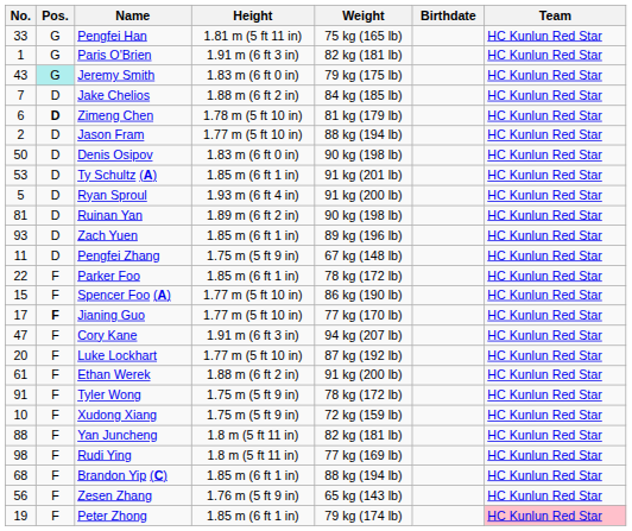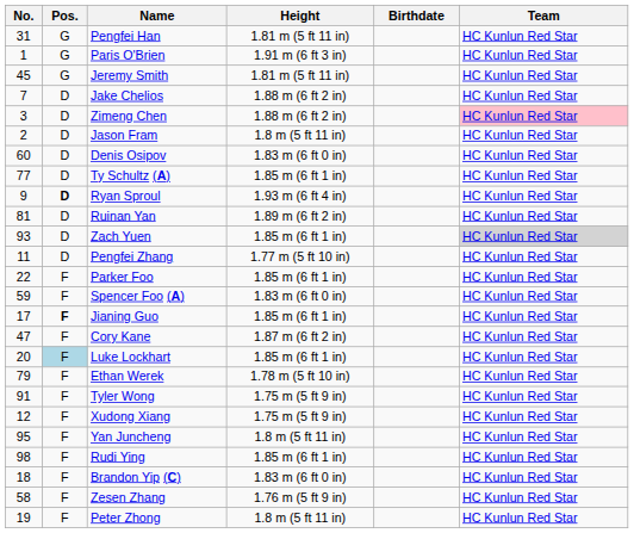- column: Weight | 75 kg (165 lb) | 82 kg (181 lb) | 79 kg (175 lb) | 84 kg (185 lb) | 81 kg (179 lb) | 88 kg (194 lb) | 90 kg (198 lb) | 91 kg (201 lb) | 91 kg (200 lb) | 90 kg (198 lb) | 89 kg (196 lb) | 67 kg (148 lb) | 78 kg (172 lb) | 86 kg (190 lb) | 77 kg (170 lb) | 94 kg (207 lb) | 87 kg (192 lb) | 91 kg (200 lb) | 78 kg (172 lb) | 72 kg (159 lb) | 82 kg (181 lb) | 77 kg (169 lb) | 88 kg (194 lb) | 65 kg (143 lb) | 79 kg (174 lb)
Pengfei Han | No.: 33 -> 31
Jeremy Smith | No.: 43 -> 45
Jeremy Smith | Pos.: paleturquoise background -> no background
Jeremy Smith | Height: 1.83 m (6 ft 0 in) -> 1.81 m (5 ft 11 in)
Zimeng Chen | No.: 6 -> 3
Zimeng Chen | Pos.: bold -> normal
Zimeng Chen | Height: 1.78 m (5 ft 10 in) -> 1.88 m (6 ft 2 in)
Zimeng Chen | Team: no background -> pink background
Jason Fram | Height: 1.77 m (5 ft 10 in) -> 1.8 m (5 ft 11 in)
Denis Osipov | No.: 50 -> 60
Ty Schultz (A) | No.: 53 -> 77
Ryan Sproul | No.: 5 -> 9
Ryan Sproul | Pos.: normal -> bold
Zach Yuen | Team: no background -> lightgrey background
Pengfei Zhang | Height: 1.75 m (5 ft 9 in) -> 1.77 m (5 ft 10 in)
Spencer Foo (A) | No.: 15 -> 59
Spencer Foo (A) | Height: 1.77 m (5 ft 10 in) -> 1.83 m (6 ft 0 in)
Jianing Guo | Height: 1.77 m (5 ft 10 in) -> 1.85 m (6 ft 1 in)
Cory Kane | Height: 1.91 m (6 ft 3 in) -> 1.87 m (6 ft 2 in)
Luke Lockhart | Pos.: no background -> lightblue background
Luke Lockhart | Height: 1.77 m (5 ft 10 in) -> 1.85 m (6 ft 1 in)
Ethan Werek | No.: 61 -> 79
Ethan Werek | Height: 1.88 m (6 ft 2 in) -> 1.78 m (5 ft 10 in)
Xudong Xiang | No.: 10 -> 12
Yan Juncheng | No.: 88 -> 95
Rudi Ying | Height: 1.8 m (5 ft 11 in) -> 1.85 m (6 ft 1 in)
Brandon Yip (C) | No.: 68 -> 18
Brandon Yip (C) | Height: 1.85 m (6 ft 1 in) -> 1.83 m (6 ft 0 in)
Zesen Zhang | No.: 56 -> 58
Peter Zhong | Height: 1.85 m (6 ft 1 in) -> 1.8 m (5 ft 11 in)
Peter Zhong | Team: pink background -> no background
